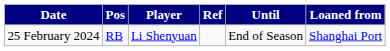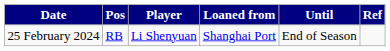columns swapped: Loaned from <-> Ref
